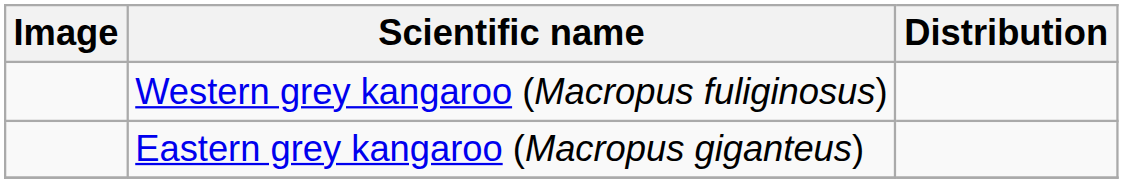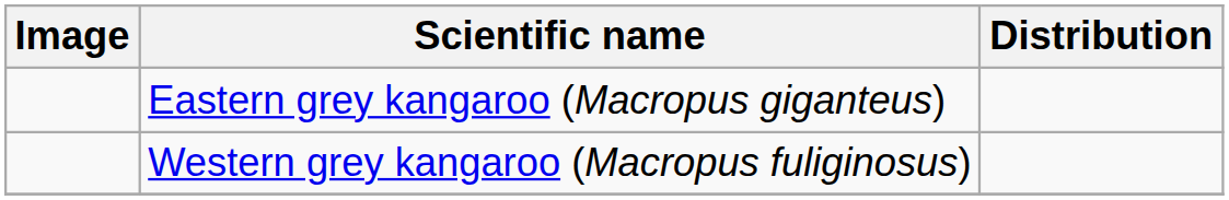rows swapped: Western grey kangaroo (Macropus fuliginosus) <-> Eastern grey kangaroo (Macropus giganteus)
